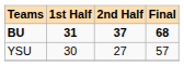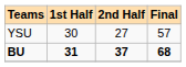rows swapped: BU <-> YSU
